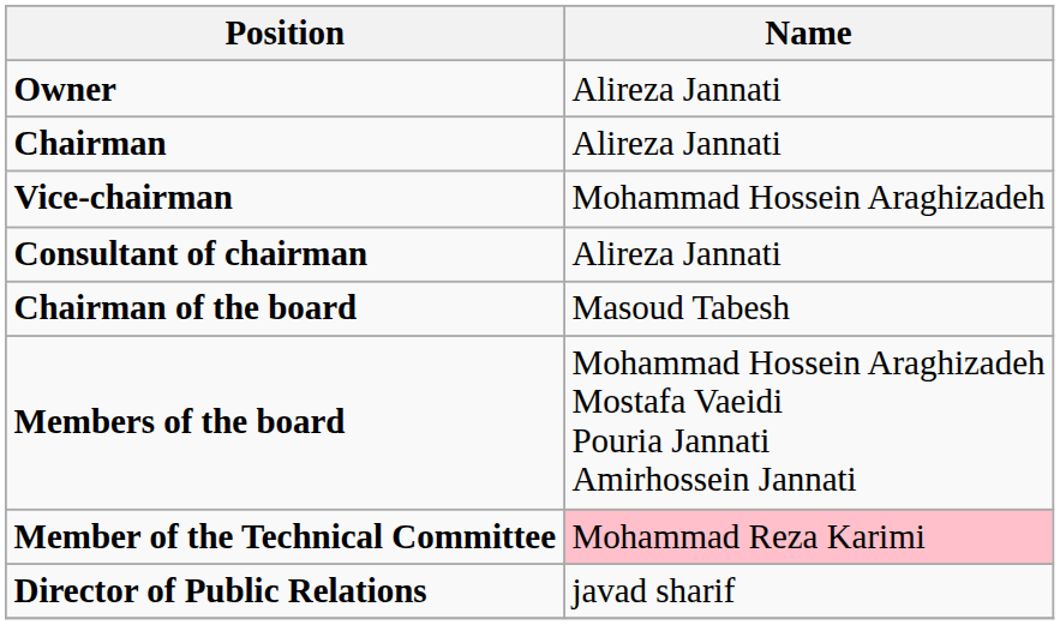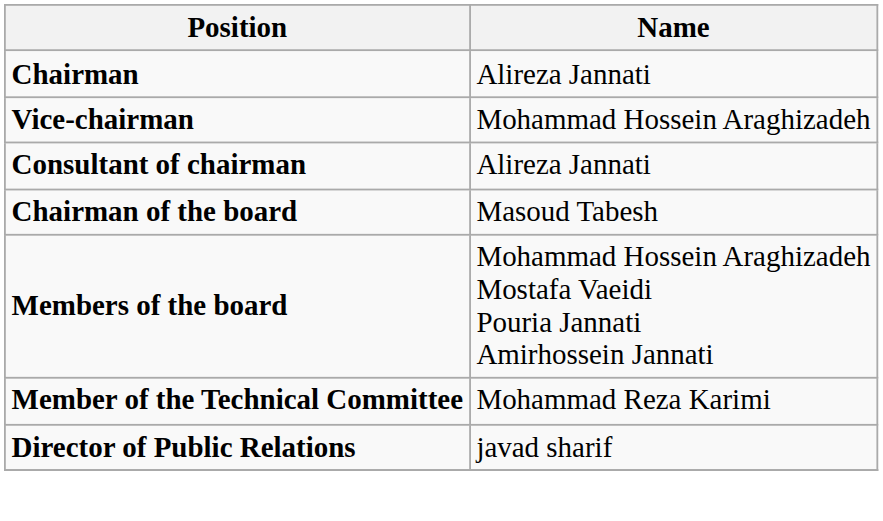- row: Owner | Alireza Jannati
Member of the Technical Committee | Name: pink background -> no background
